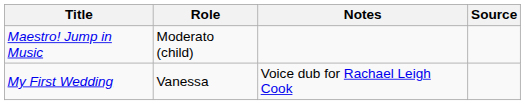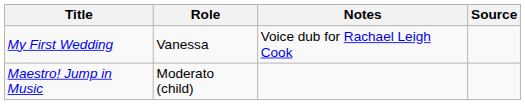rows swapped: My First Wedding <-> Maestro! Jump in Music
